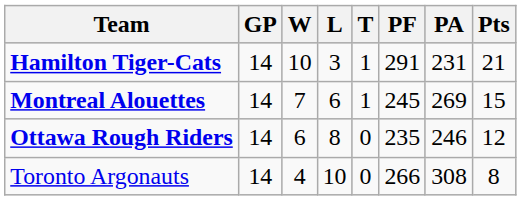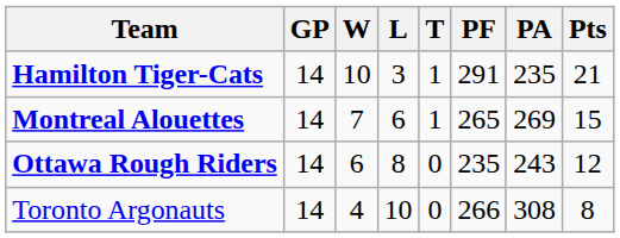Hamilton Tiger-Cats | PA: 231 -> 235
Montreal Alouettes | PF: 245 -> 265
Ottawa Rough Riders | PA: 246 -> 243
